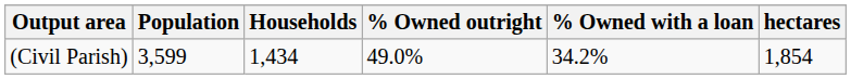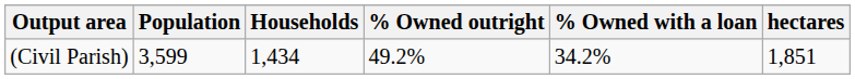(Civil Parish) | % Owned outright: 49.0% -> 49.2%
(Civil Parish) | hectares: 1,854 -> 1,851
